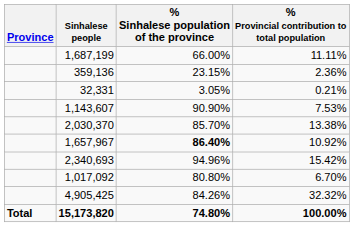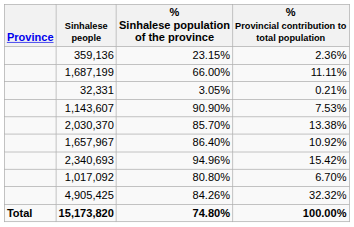rows swapped: 1,687,199 <-> 359,136
1,657,967 | % Sinhalese population of the province: bold -> normal
